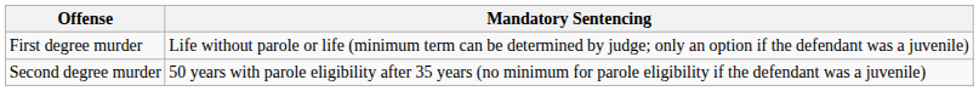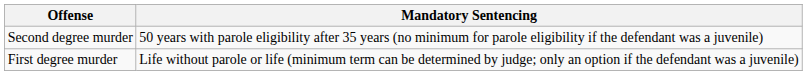rows swapped: Second degree murder <-> First degree murder
